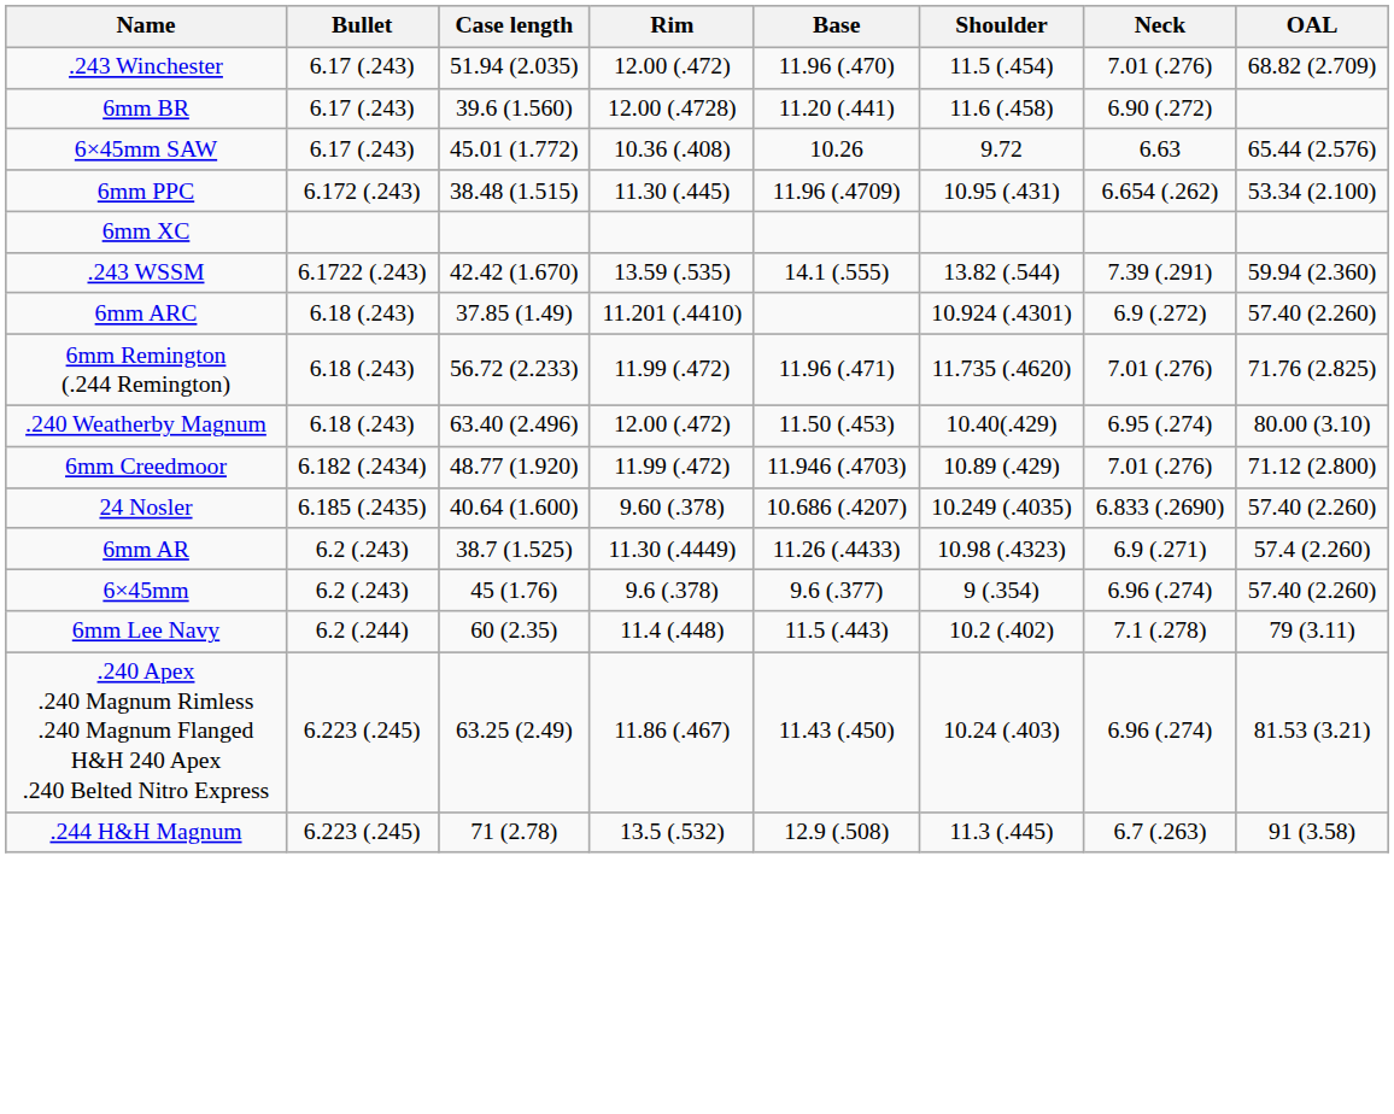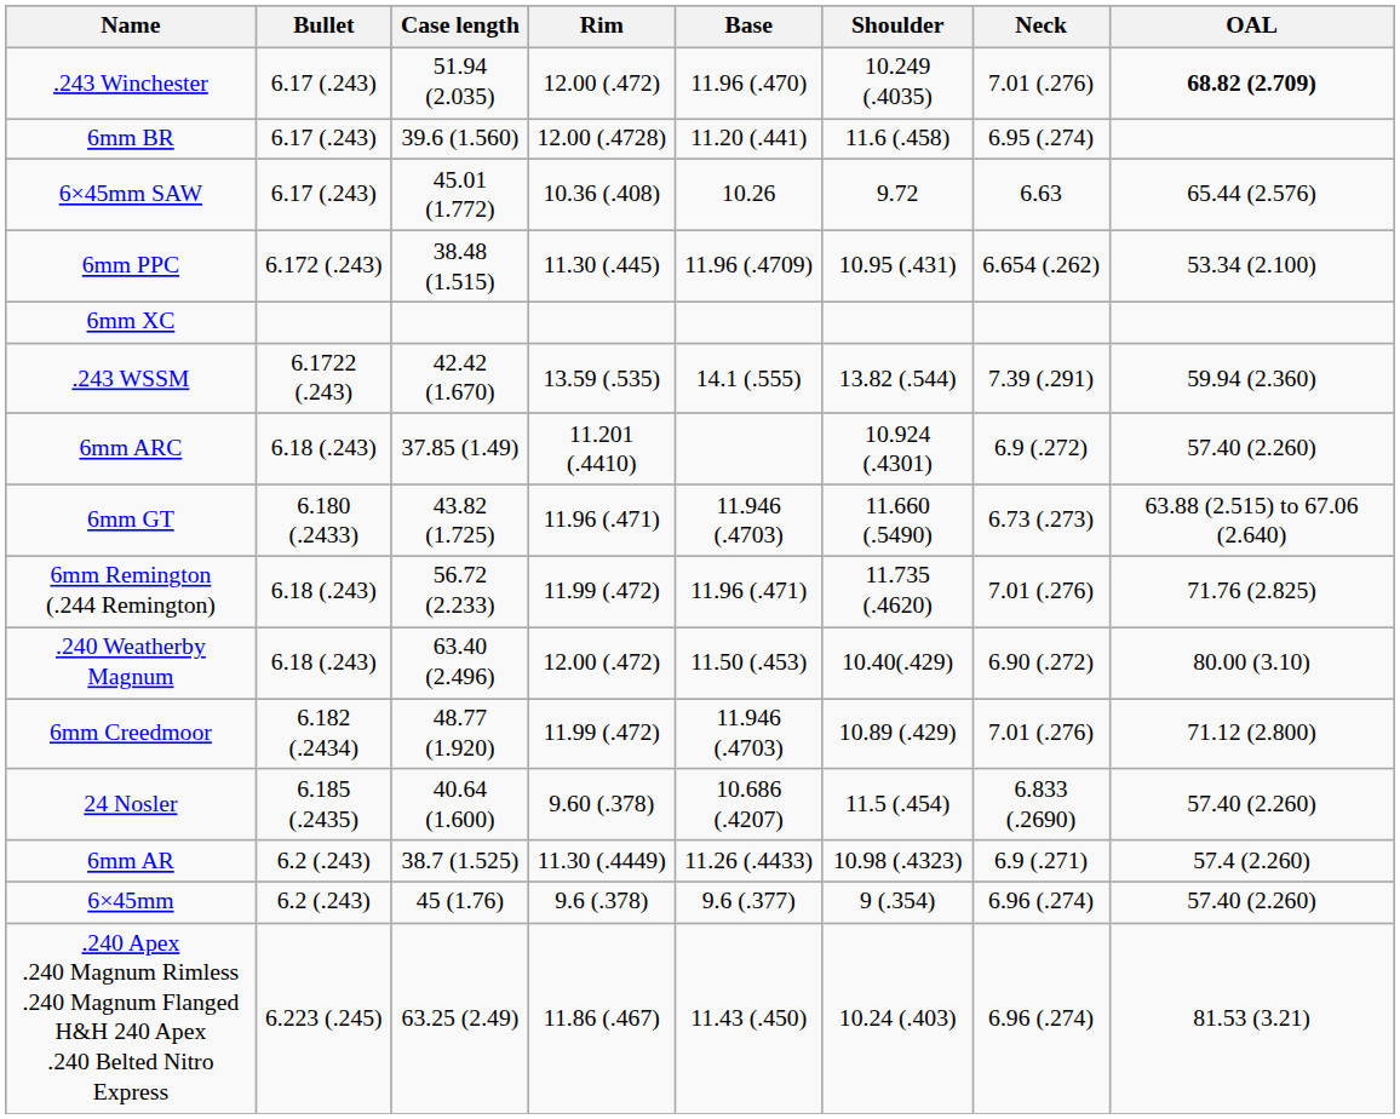.243 Winchester | Shoulder: 11.5 (.454) -> 10.249 (.4035)
.243 Winchester | OAL: normal -> bold
6mm BR | Neck: 6.90 (.272) -> 6.95 (.274)
+ row: 6mm GT | 6.180 (.2433) | 43.82 (1.725) | 11.96 (.471) | 11.946 (.4703) | 11.660 (.5490) | 6.73 (.273) | 63.88 (2.515) to 67.06 (2.640)
.240 Weatherby Magnum | Neck: 6.95 (.274) -> 6.90 (.272)
24 Nosler | Shoulder: 10.249 (.4035) -> 11.5 (.454)
- row: 6mm Lee Navy | 6.2 (.244) | 60 (2.35) | 11.4 (.448) | 11.5 (.443) | 10.2 (.402) | 7.1 (.278) | 79 (3.11)
- row: .244 H&H Magnum | 6.223 (.245) | 71 (2.78) | 13.5 (.532) | 12.9 (.508) | 11.3 (.445) | 6.7 (.263) | 91 (3.58)
